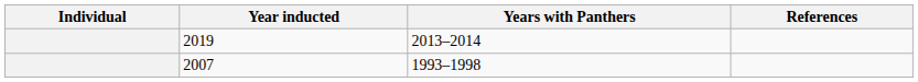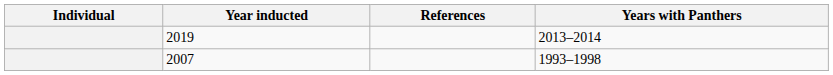columns swapped: Years with Panthers <-> References
